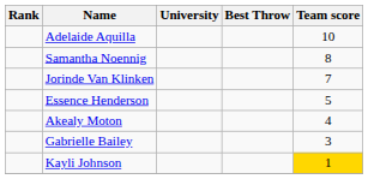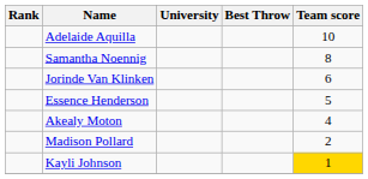Jorinde Van Klinken | Team score: 7 -> 6
- row: Gabrielle Bailey | 3
+ row: Madison Pollard | 2
